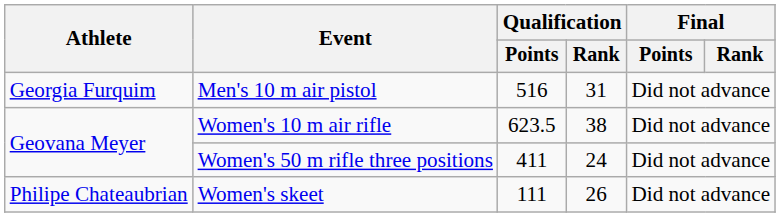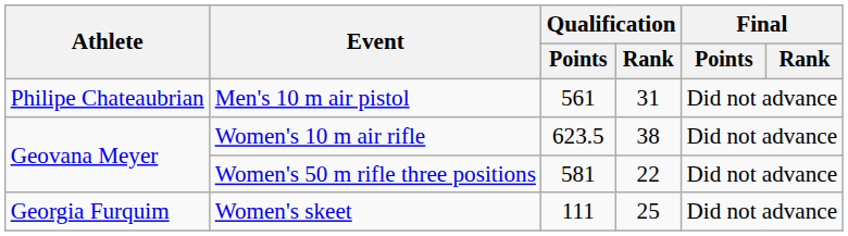Men's 10 m air pistol | Athlete: Georgia Furquim -> Philipe Chateaubrian
Men's 10 m air pistol | Qualification / Points: 516 -> 561
Women's 50 m rifle three positions | Qualification / Points: 411 -> 581
Women's 50 m rifle three positions | Qualification / Rank: 24 -> 22
Women's skeet | Athlete: Philipe Chateaubrian -> Georgia Furquim
Women's skeet | Qualification / Rank: 26 -> 25
